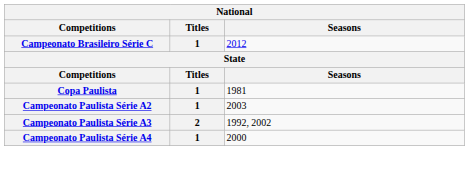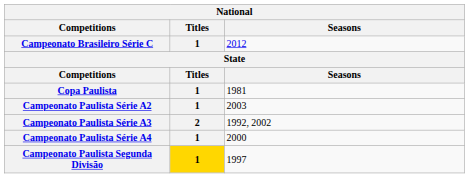+ row: Campeonato Paulista Segunda Divisão | 1 | 1997
